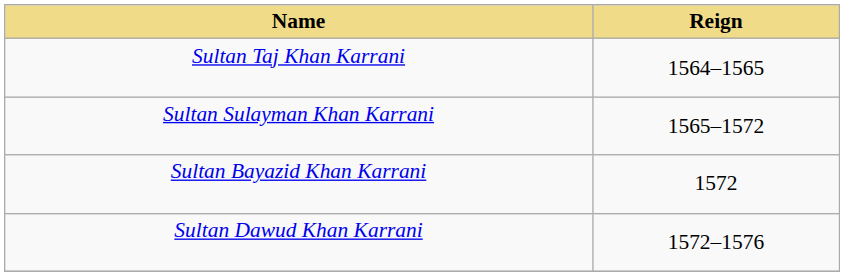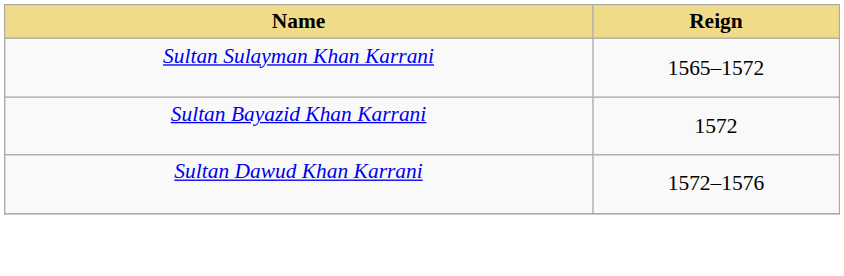- row: Sultan Taj Khan Karrani | 1564–1565
